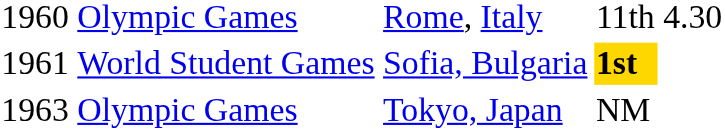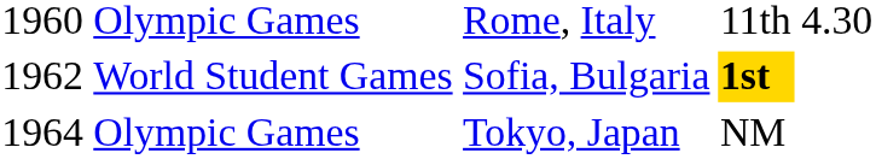World Student Games | column 1: 1961 -> 1962
Olympic Games / Tokyo, Japan | column 1: 1963 -> 1964
